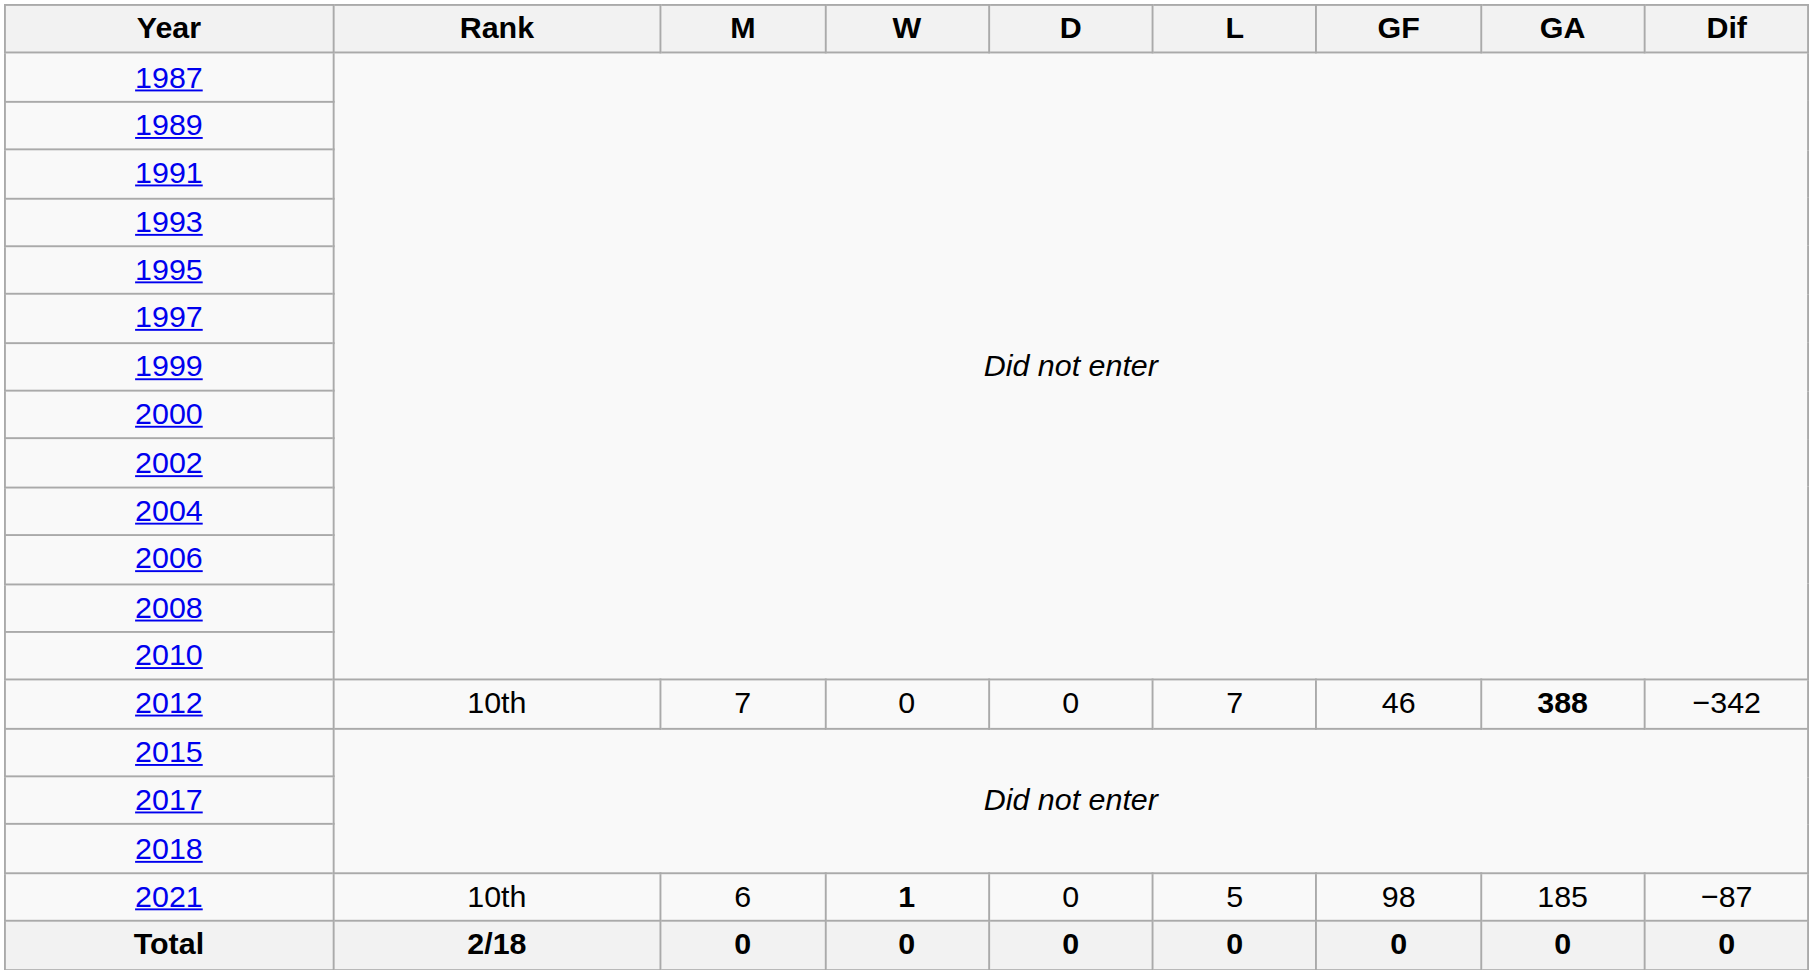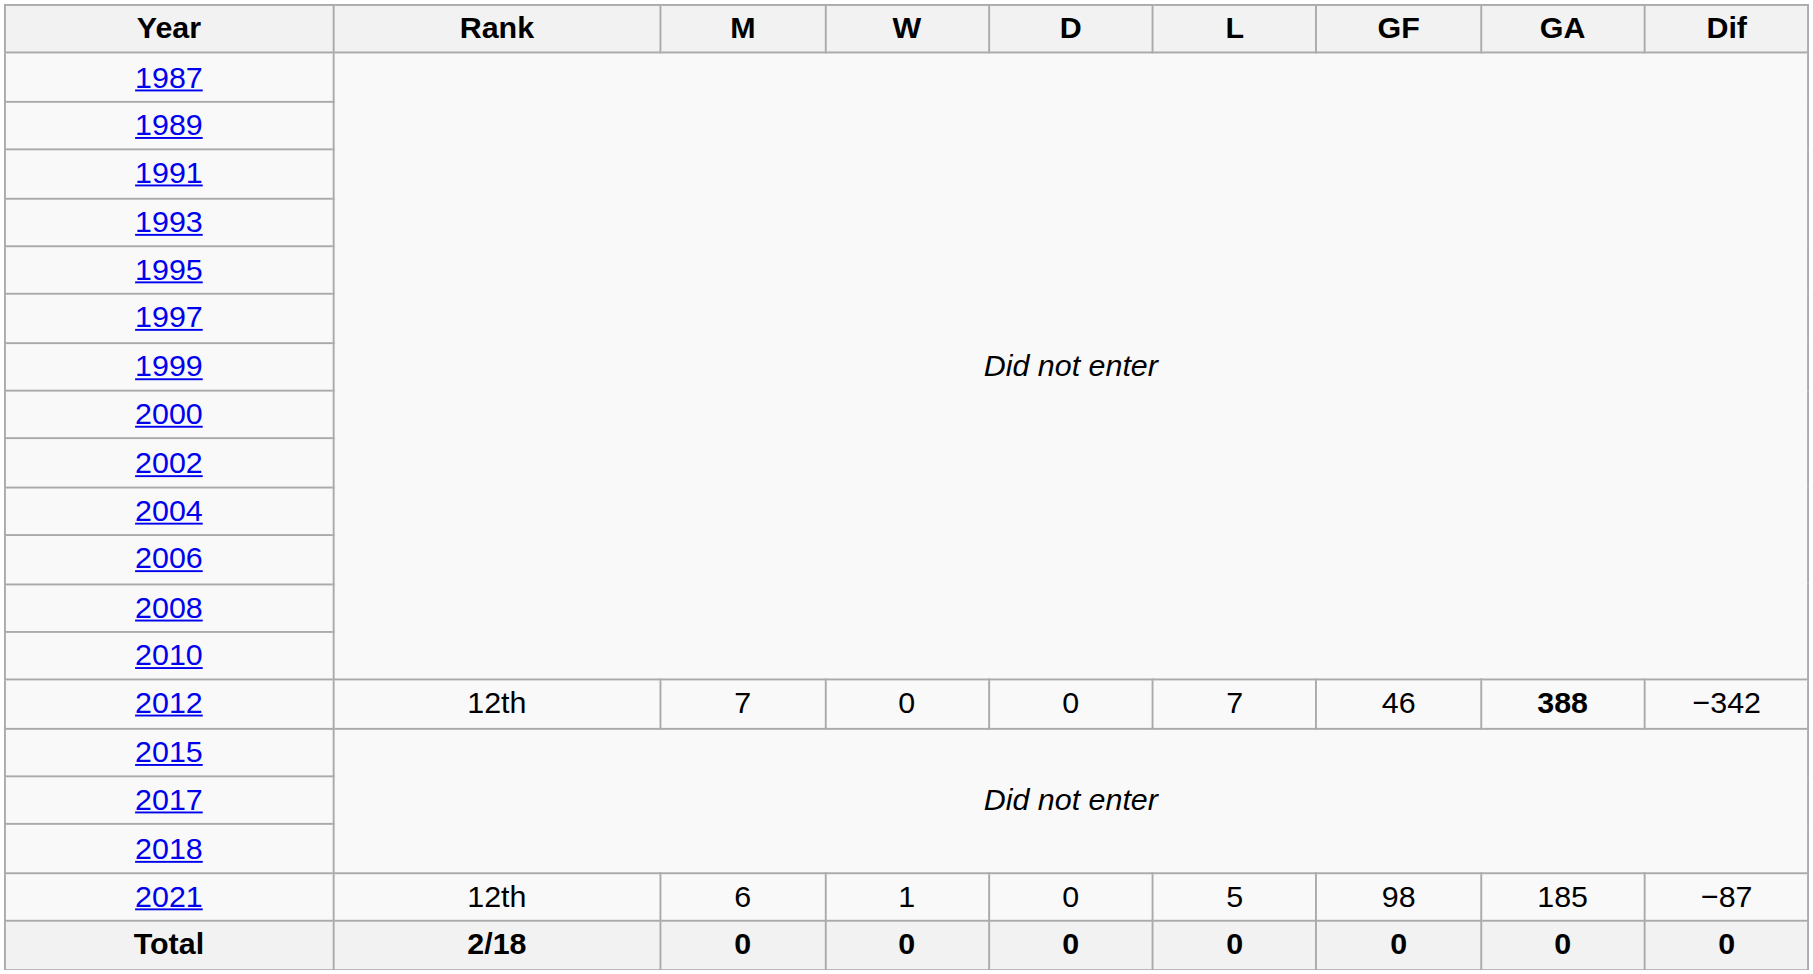2012 | Rank: 10th -> 12th
2021 | Rank: 10th -> 12th
2021 | W: bold -> normal
